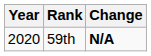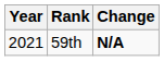59th | Year: 2020 -> 2021
